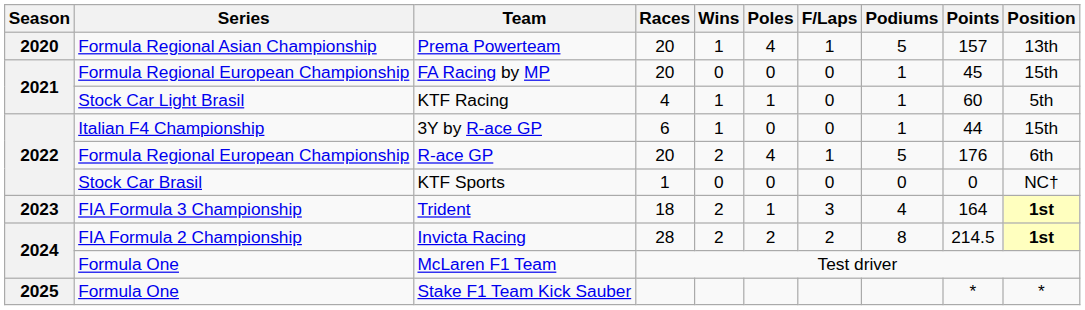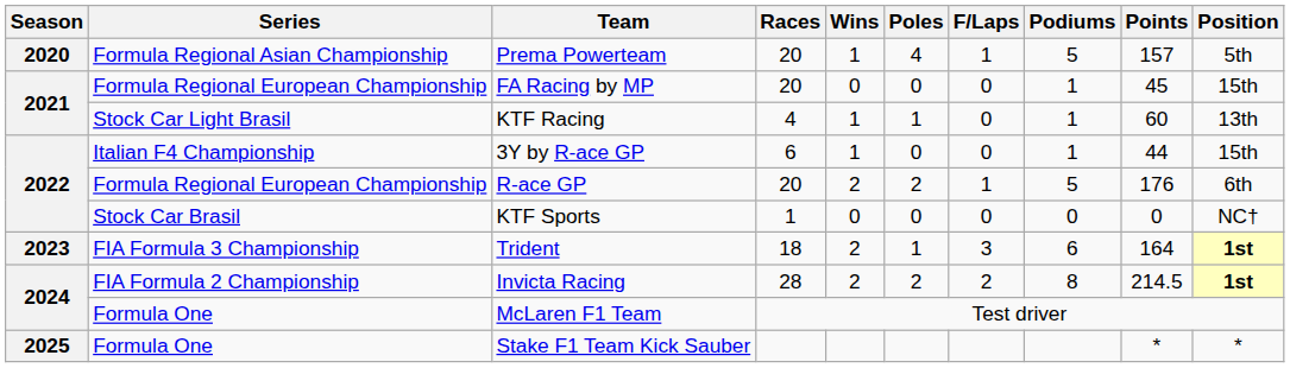Prema Powerteam | Position: 13th -> 5th
KTF Racing | Position: 5th -> 13th
R-ace GP | Poles: 4 -> 2
Trident | Podiums: 4 -> 6
